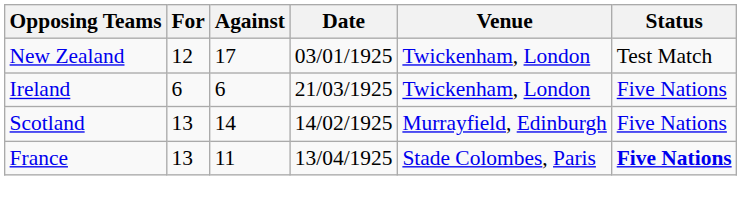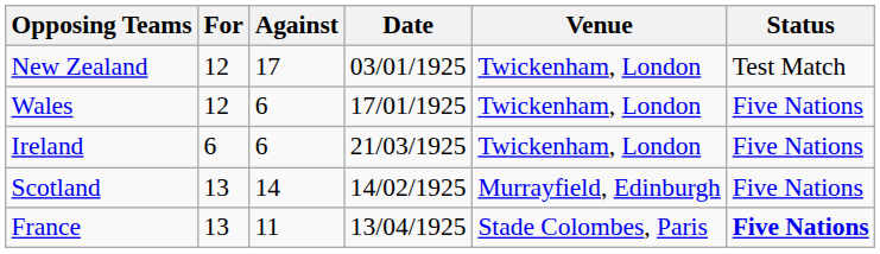+ row: Wales | 12 | 6 | 17/01/1925 | Twickenham, London | Five Nations
